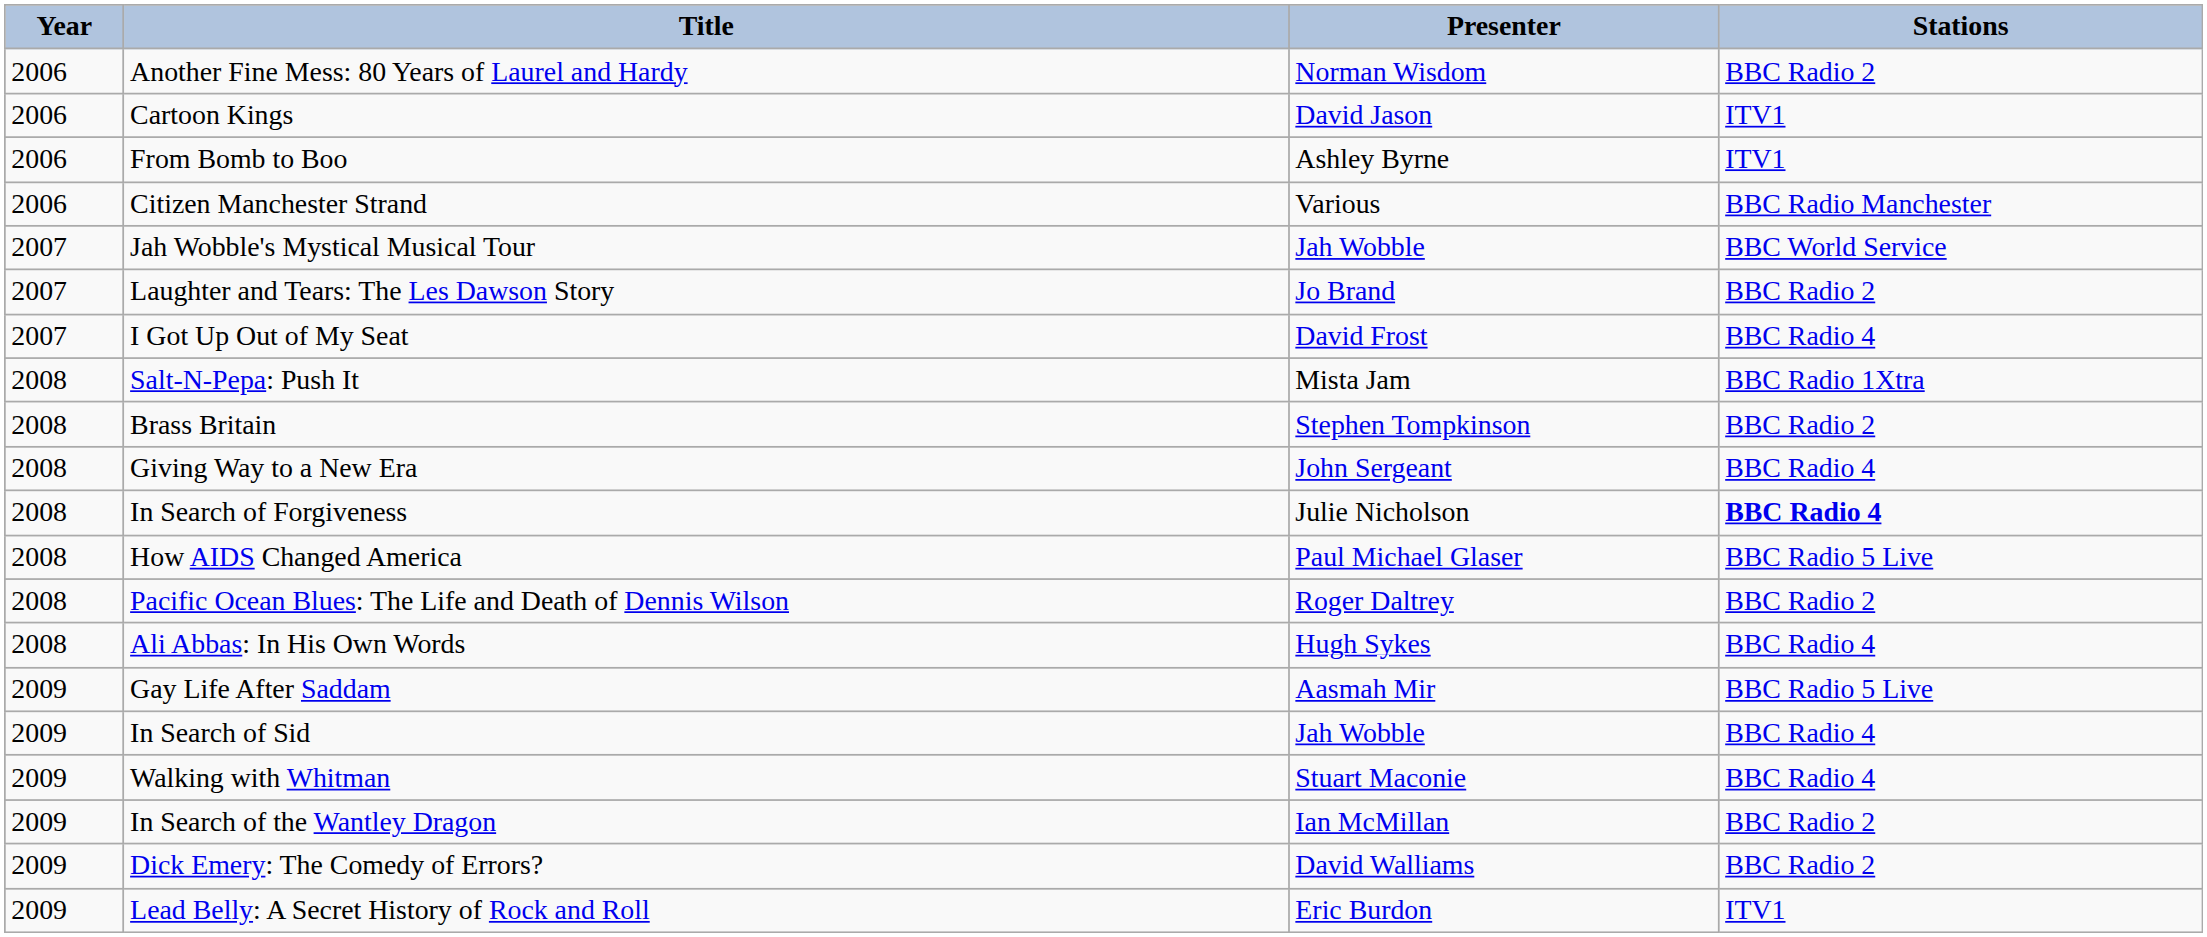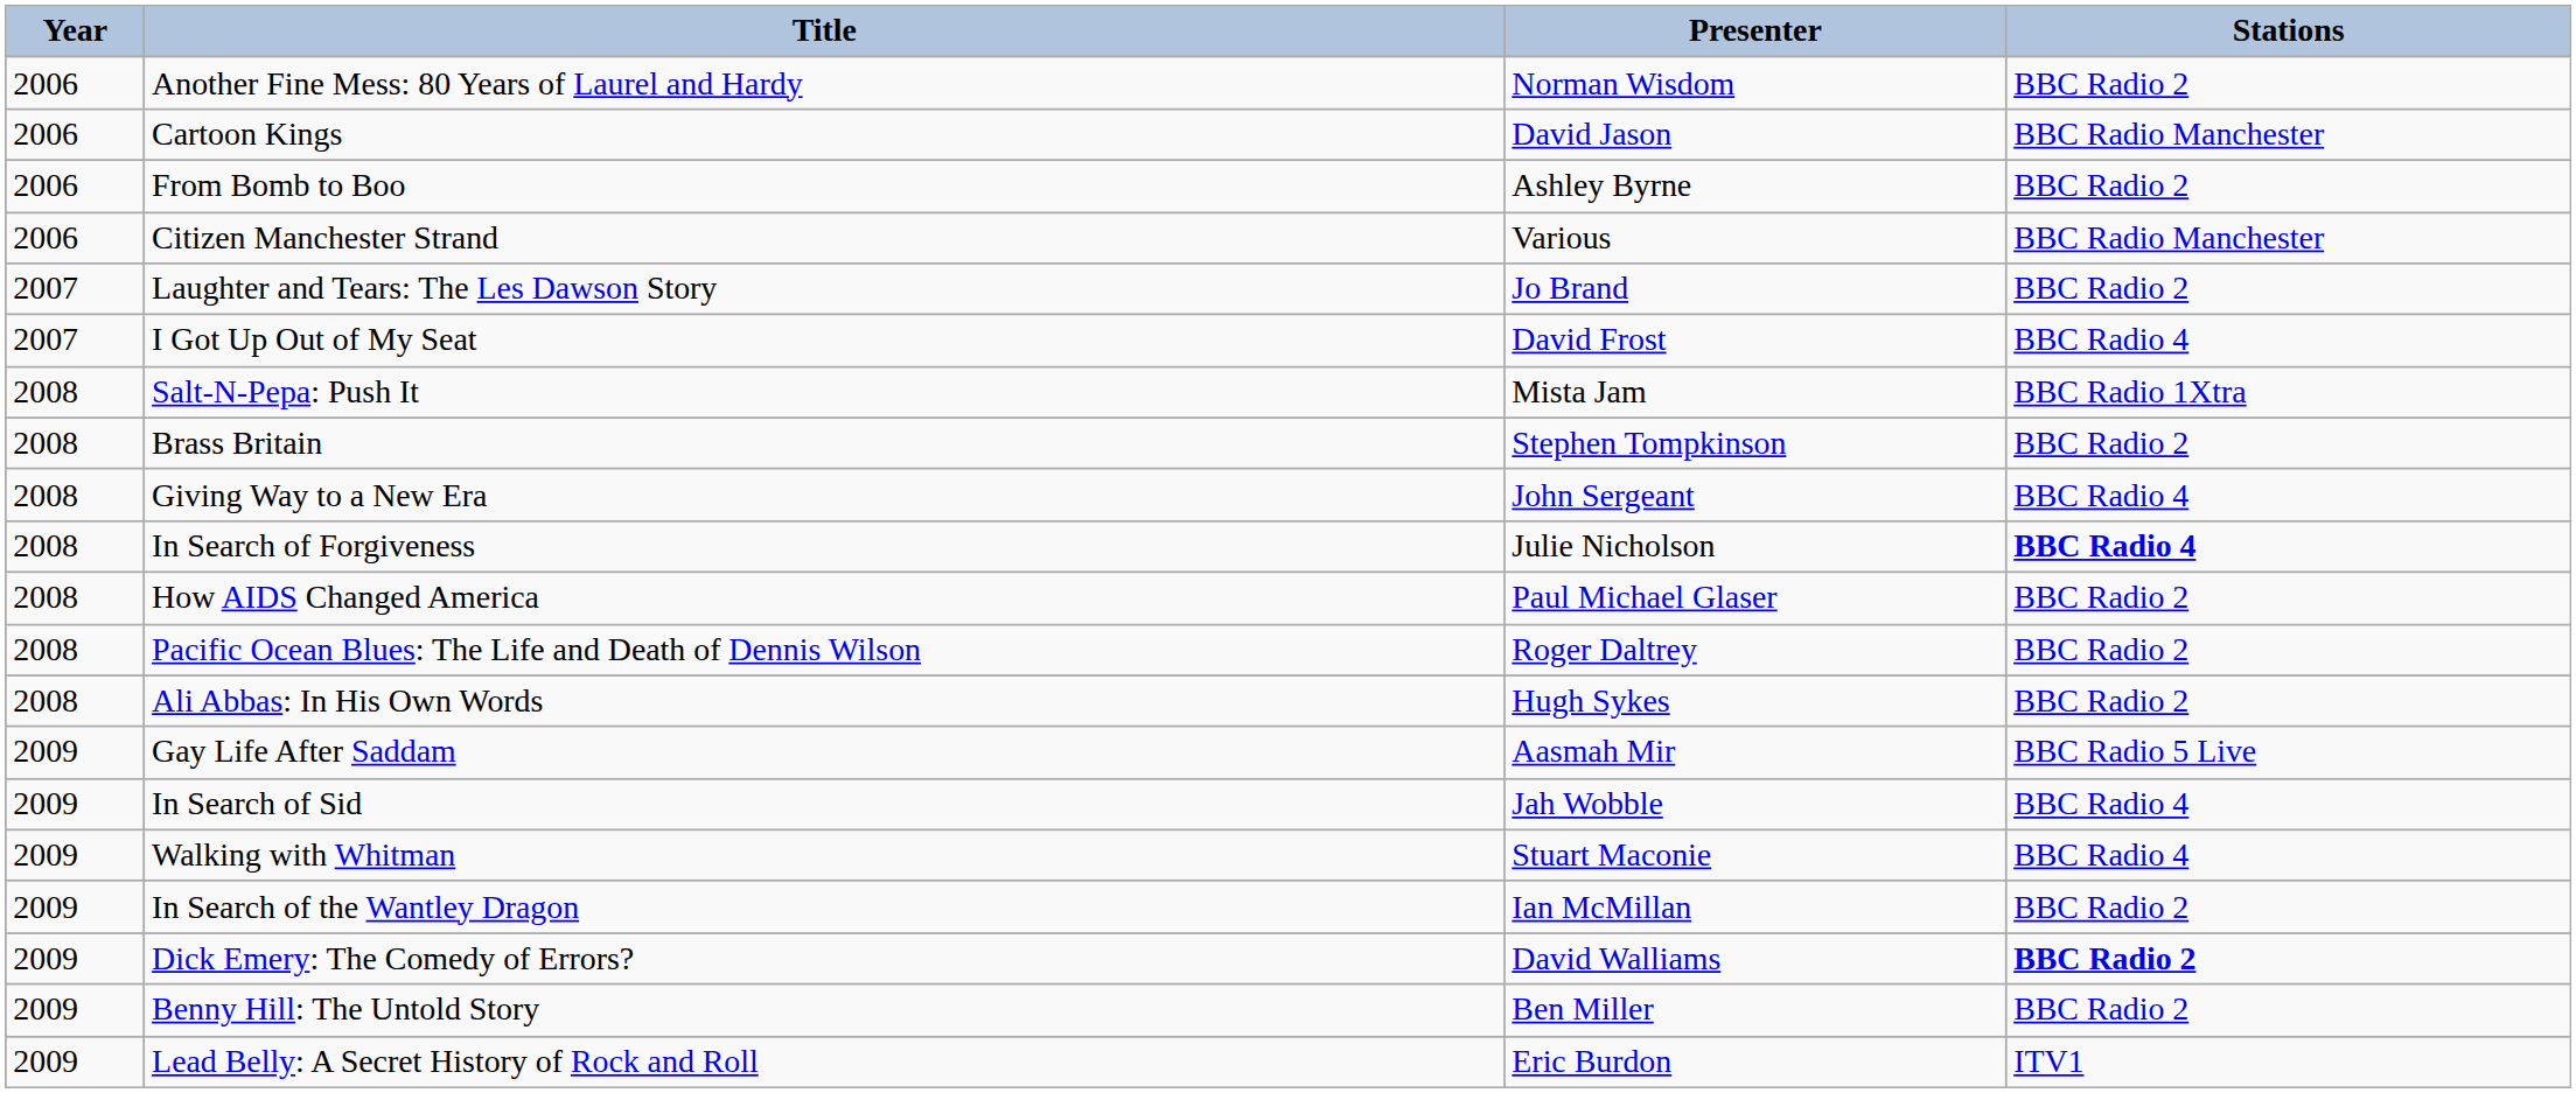Cartoon Kings | Stations: ITV1 -> BBC Radio Manchester
From Bomb to Boo | Stations: ITV1 -> BBC Radio 2
- row: 2007 | Jah Wobble's Mystical Musical Tour | Jah Wobble | BBC World Service
How AIDS Changed America | Stations: BBC Radio 5 Live -> BBC Radio 2
Ali Abbas: In His Own Words | Stations: BBC Radio 4 -> BBC Radio 2
Dick Emery: The Comedy of Errors? | Stations: normal -> bold
+ row: 2009 | Benny Hill: The Untold Story | Ben Miller | BBC Radio 2
